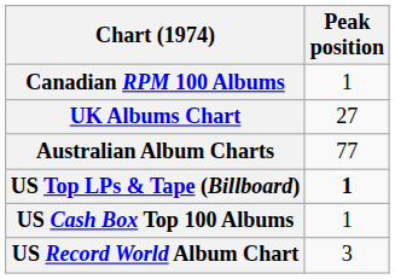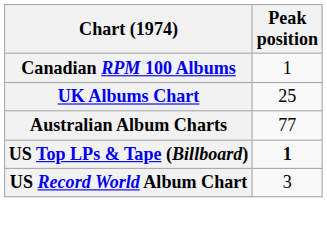UK Albums Chart | Peak position: 27 -> 25
- row: US Cash Box Top 100 Albums | 1
